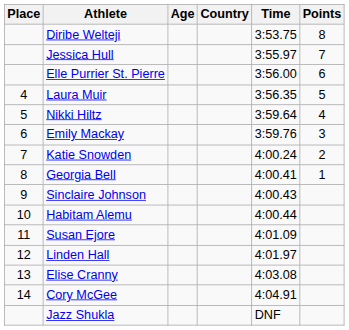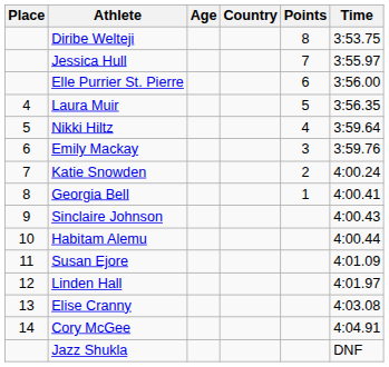columns swapped: Time <-> Points
